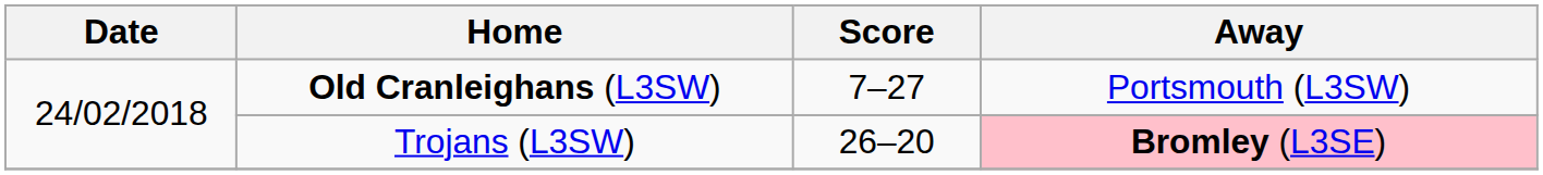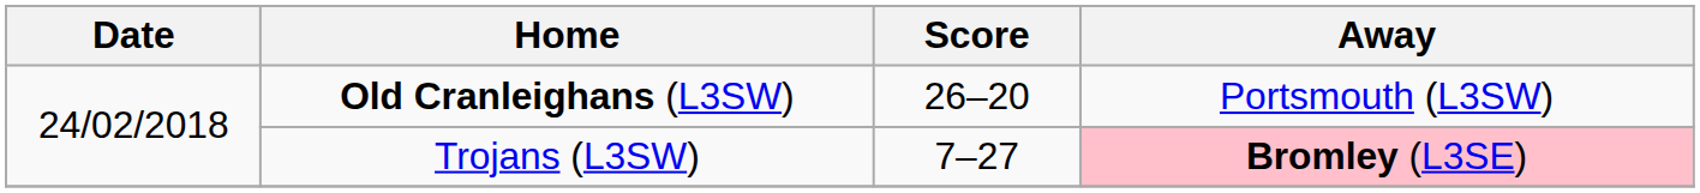Old Cranleighans (L3SW) | Score: 7–27 -> 26–20
Trojans (L3SW) | Score: 26–20 -> 7–27
